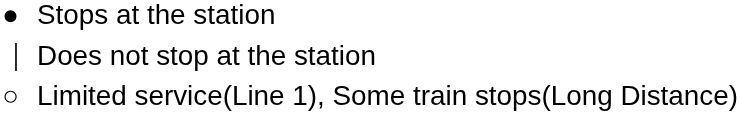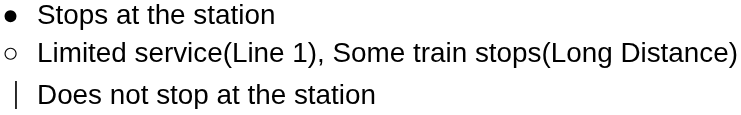rows swapped: Does not stop at the station <-> Limited service(Line 1), Some train stops(Long Distance)
